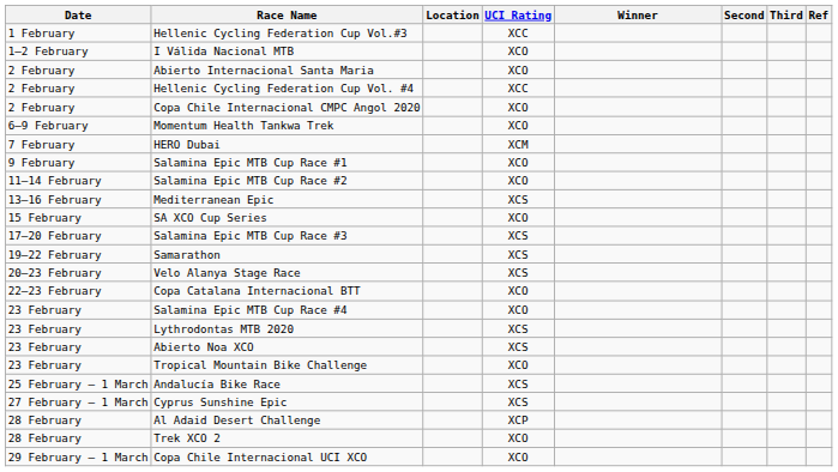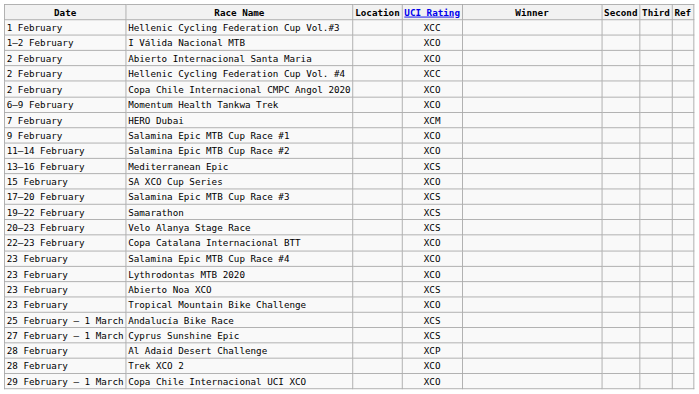Lythrodontas MTB 2020 | UCI Rating: XCS -> XCO
